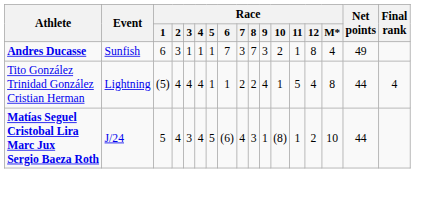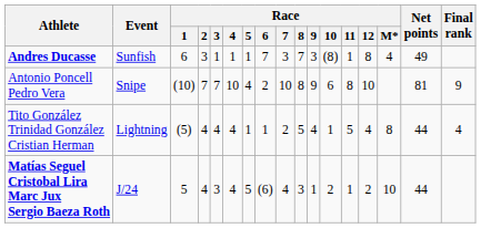Andres Ducasse | Race / 10: 2 -> (8)
+ row: Antonio Poncell Pedro Vera | Snipe | (10) | 7 | 7 | 10 | 4 | 2 | 10 | 8 | 9 | 6 | 8 | 10 | 81 | 9
Tito González Trinidad González Cristian Herman | Race / 8: 2 -> 5
Matías Seguel Cristobal Lira Marc Jux Sergio Baeza Roth | Race / 10: (8) -> 2
